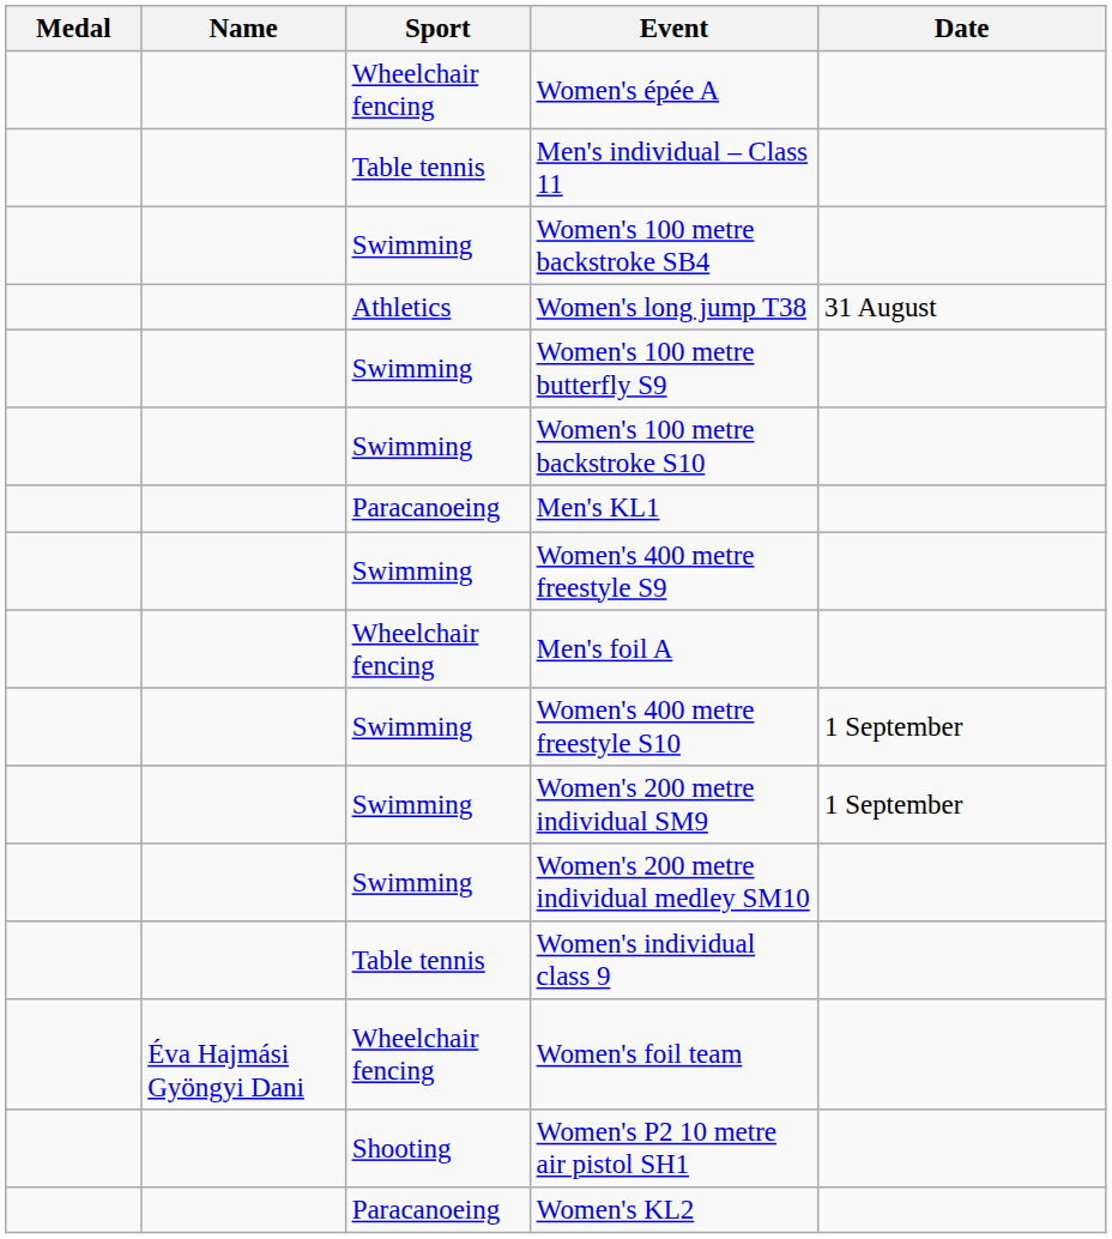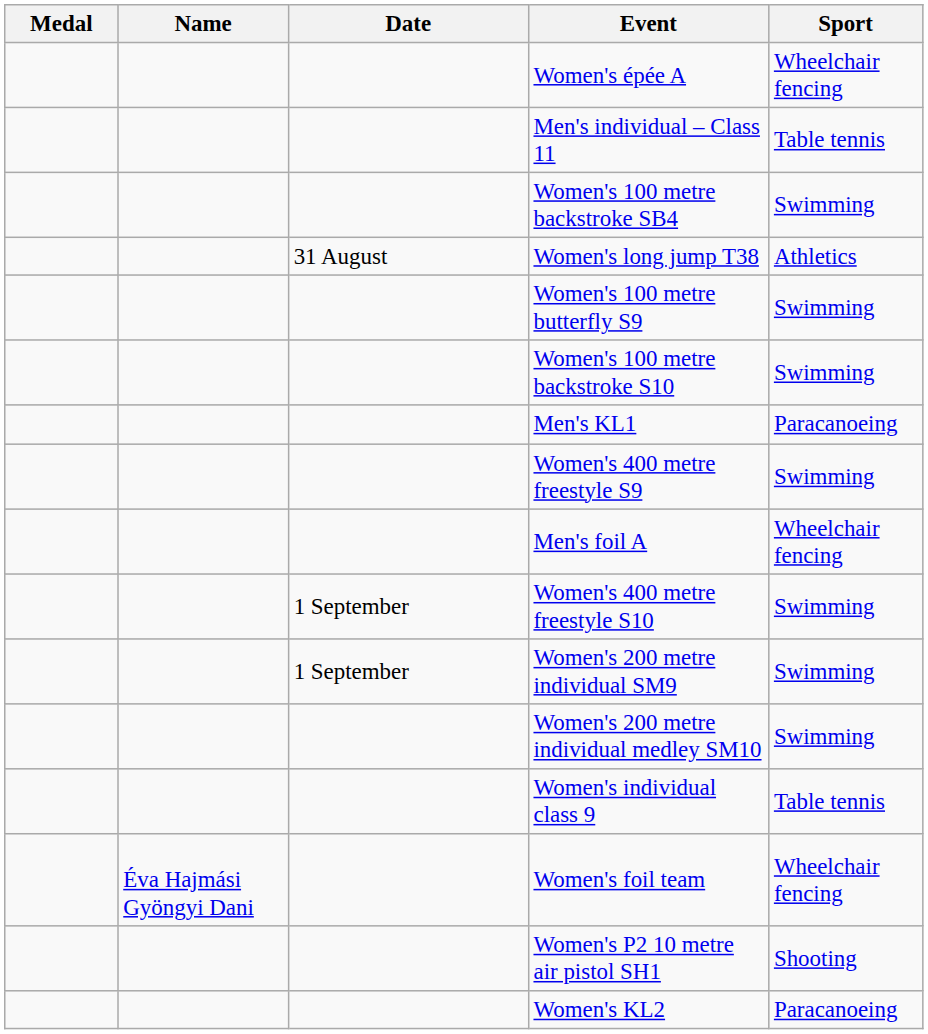columns swapped: Sport <-> Date
